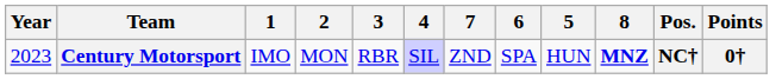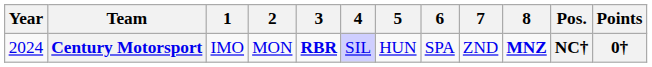columns swapped: 5 <-> 7
Century Motorsport | Year: 2023 -> 2024
Century Motorsport | 3: normal -> bold
